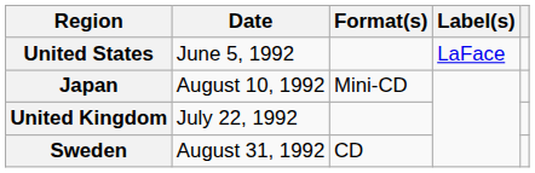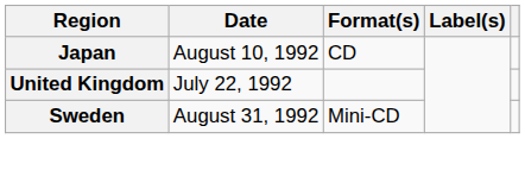- row: United States | June 5, 1992 | LaFace
Japan | Format(s): Mini-CD -> CD
Sweden | Format(s): CD -> Mini-CD
